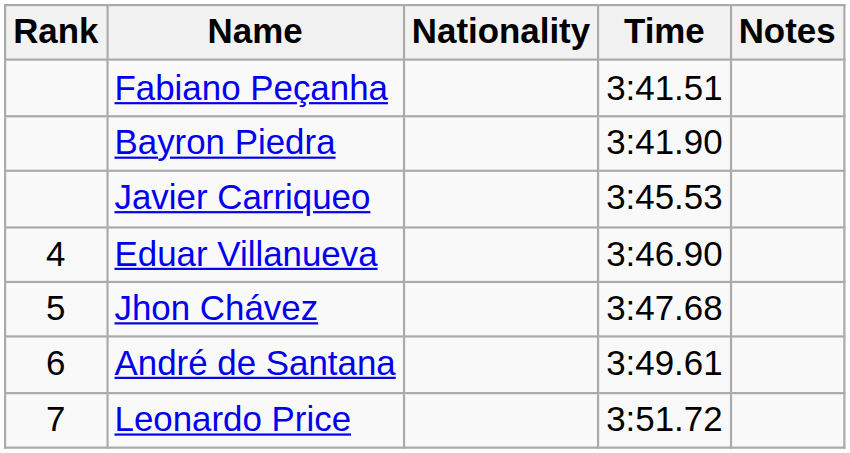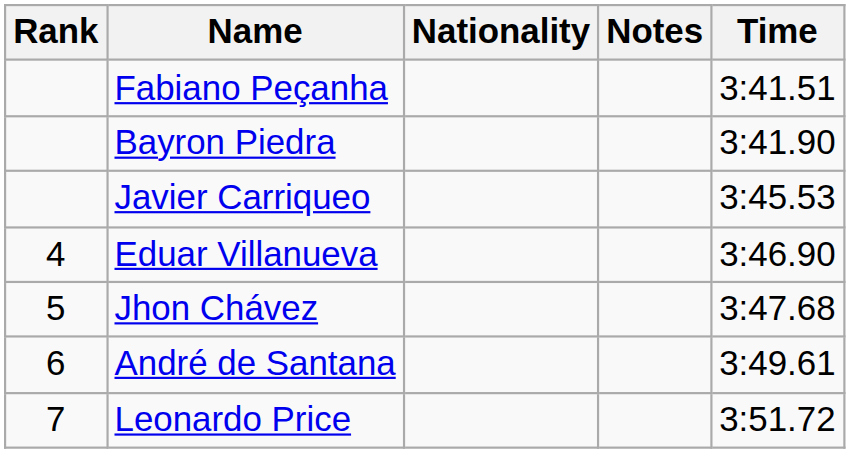columns swapped: Time <-> Notes
